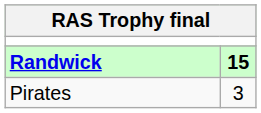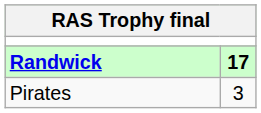Randwick | column 2: 15 -> 17
